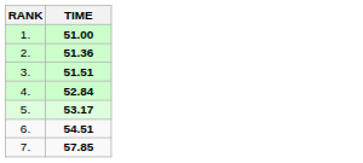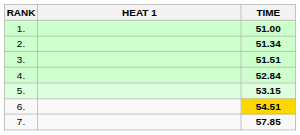+ column: HEAT 1
2. | TIME: 51.36 -> 51.34
5. | TIME: 53.17 -> 53.15
6. | TIME: no background -> gold background
